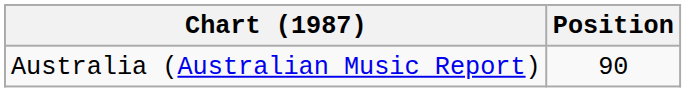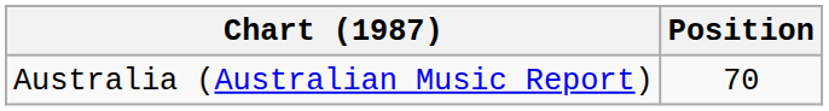Australia (Australian Music Report) | Position: 90 -> 70
